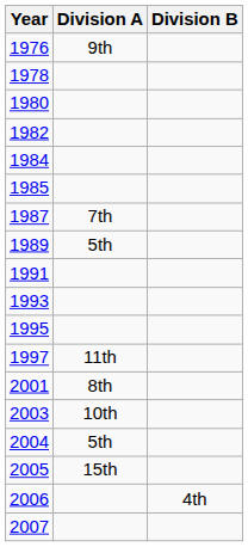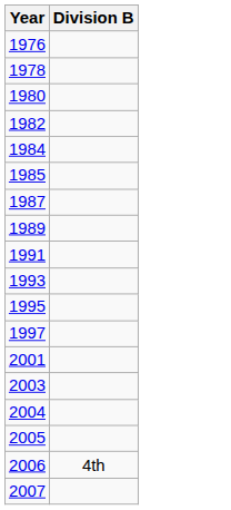- column: Division A | 9th | 7th | 5th | 11th | 8th | 10th | 5th | 15th
